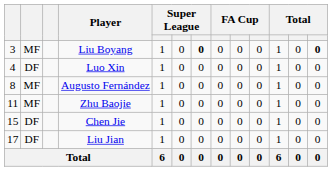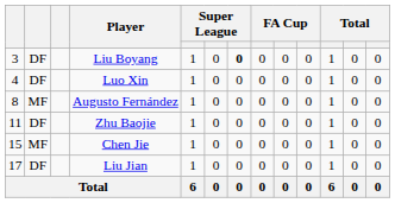Liu Boyang | column 2: MF -> DF
Liu Boyang | column 13: bold -> normal
Zhu Baojie | column 2: MF -> DF
Chen Jie | column 2: DF -> MF
